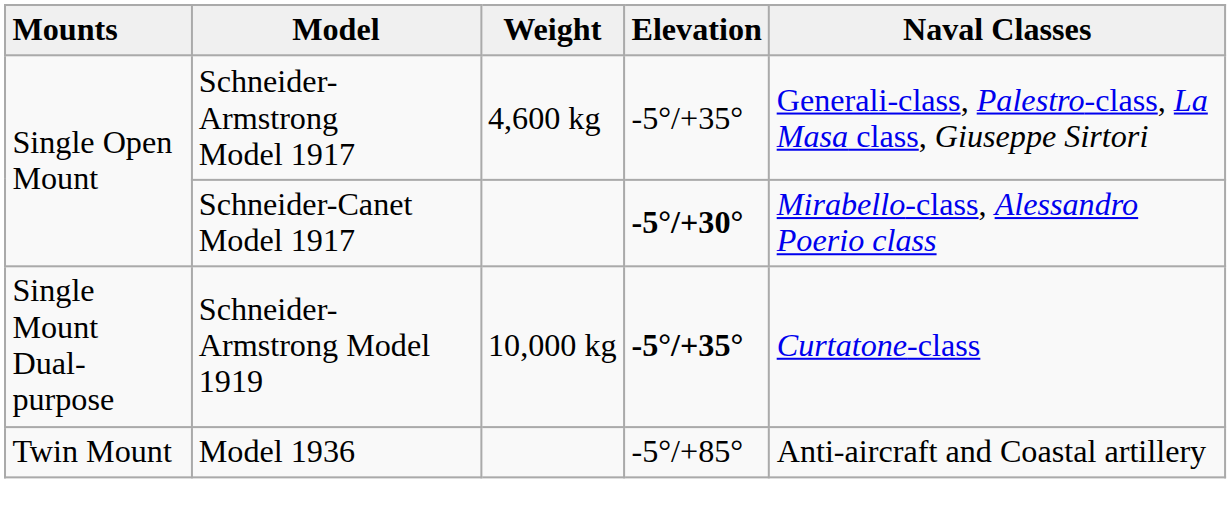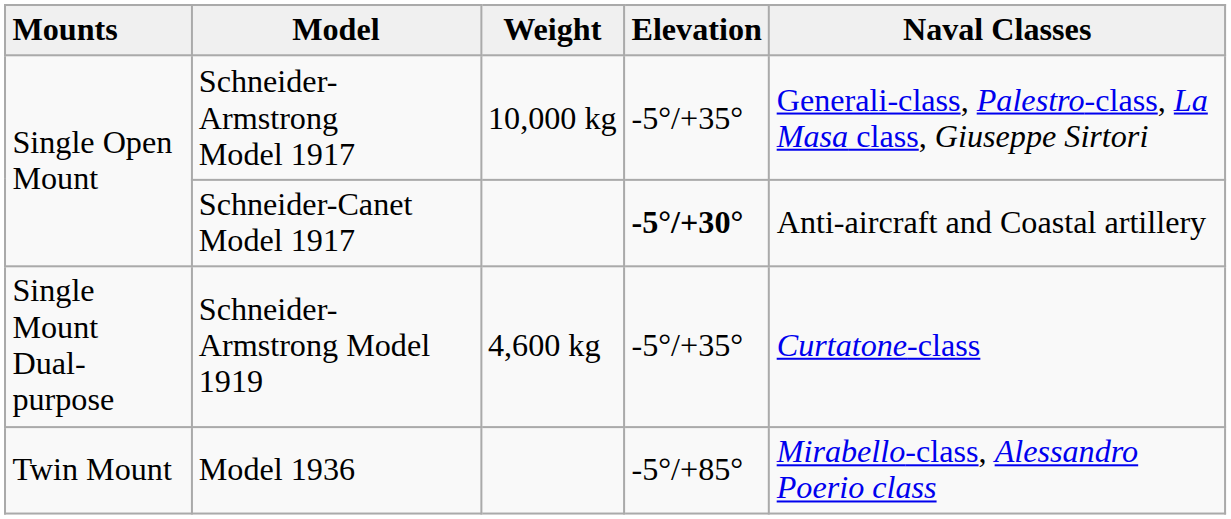Schneider-Armstrong Model 1917 | Weight: 4,600 kg -> 10,000 kg
Schneider-Canet Model 1917 | Naval Classes: Mirabello-class, Alessandro Poerio class -> Anti-aircraft and Coastal artillery
Schneider-Armstrong Model 1919 | Weight: 10,000 kg -> 4,600 kg
Schneider-Armstrong Model 1919 | Elevation: bold -> normal
Model 1936 | Naval Classes: Anti-aircraft and Coastal artillery -> Mirabello-class, Alessandro Poerio class
